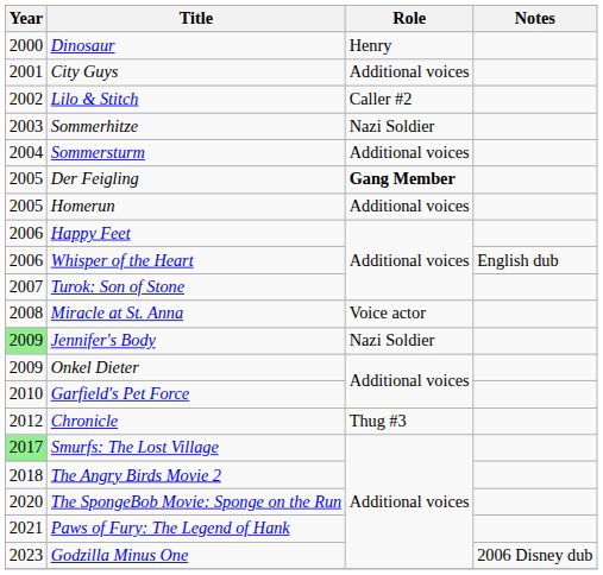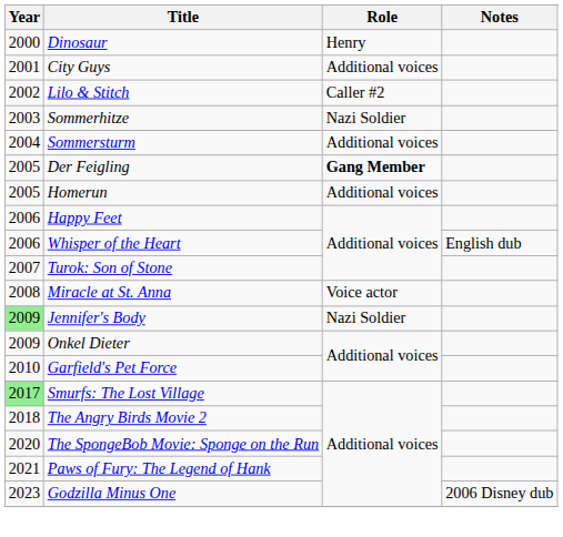- row: 2012 | Chronicle | Thug #3
